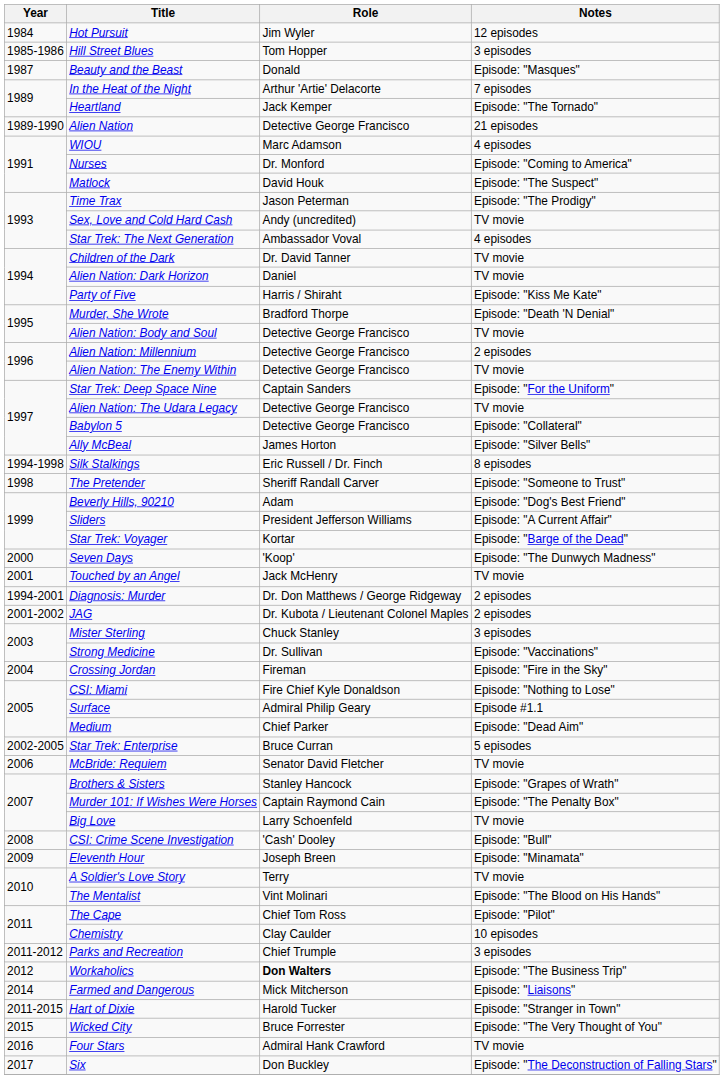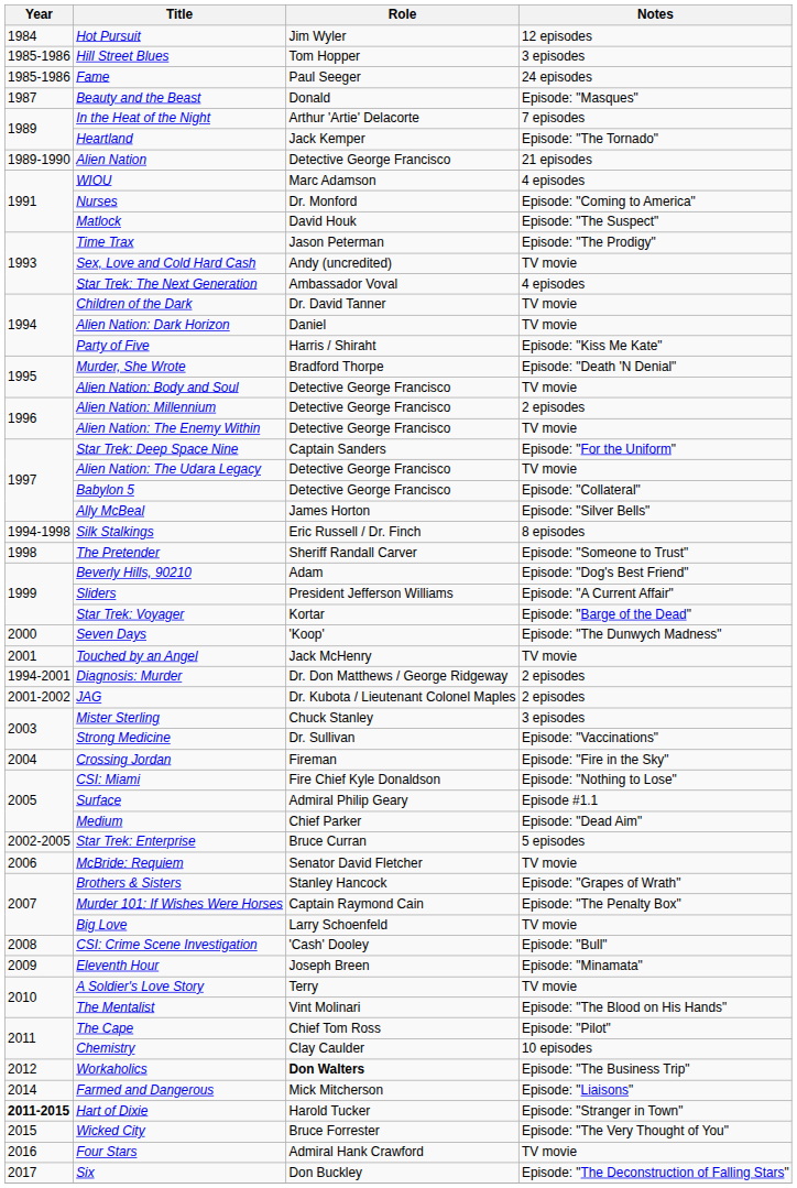+ row: 1985-1986 | Fame | Paul Seeger | 24 episodes
- row: 2011-2012 | Parks and Recreation | Chief Trumple | 3 episodes
Hart of Dixie | Year: normal -> bold
